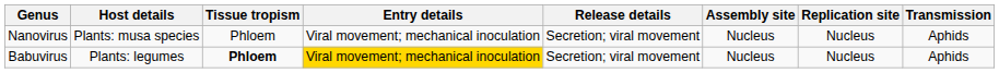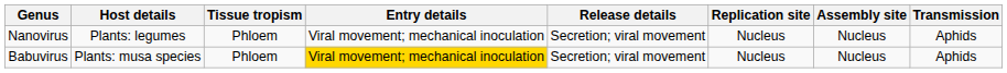columns swapped: Replication site <-> Assembly site
Nanovirus | Host details: Plants: musa species -> Plants: legumes
Babuvirus | Host details: Plants: legumes -> Plants: musa species
Babuvirus | Tissue tropism: bold -> normal
